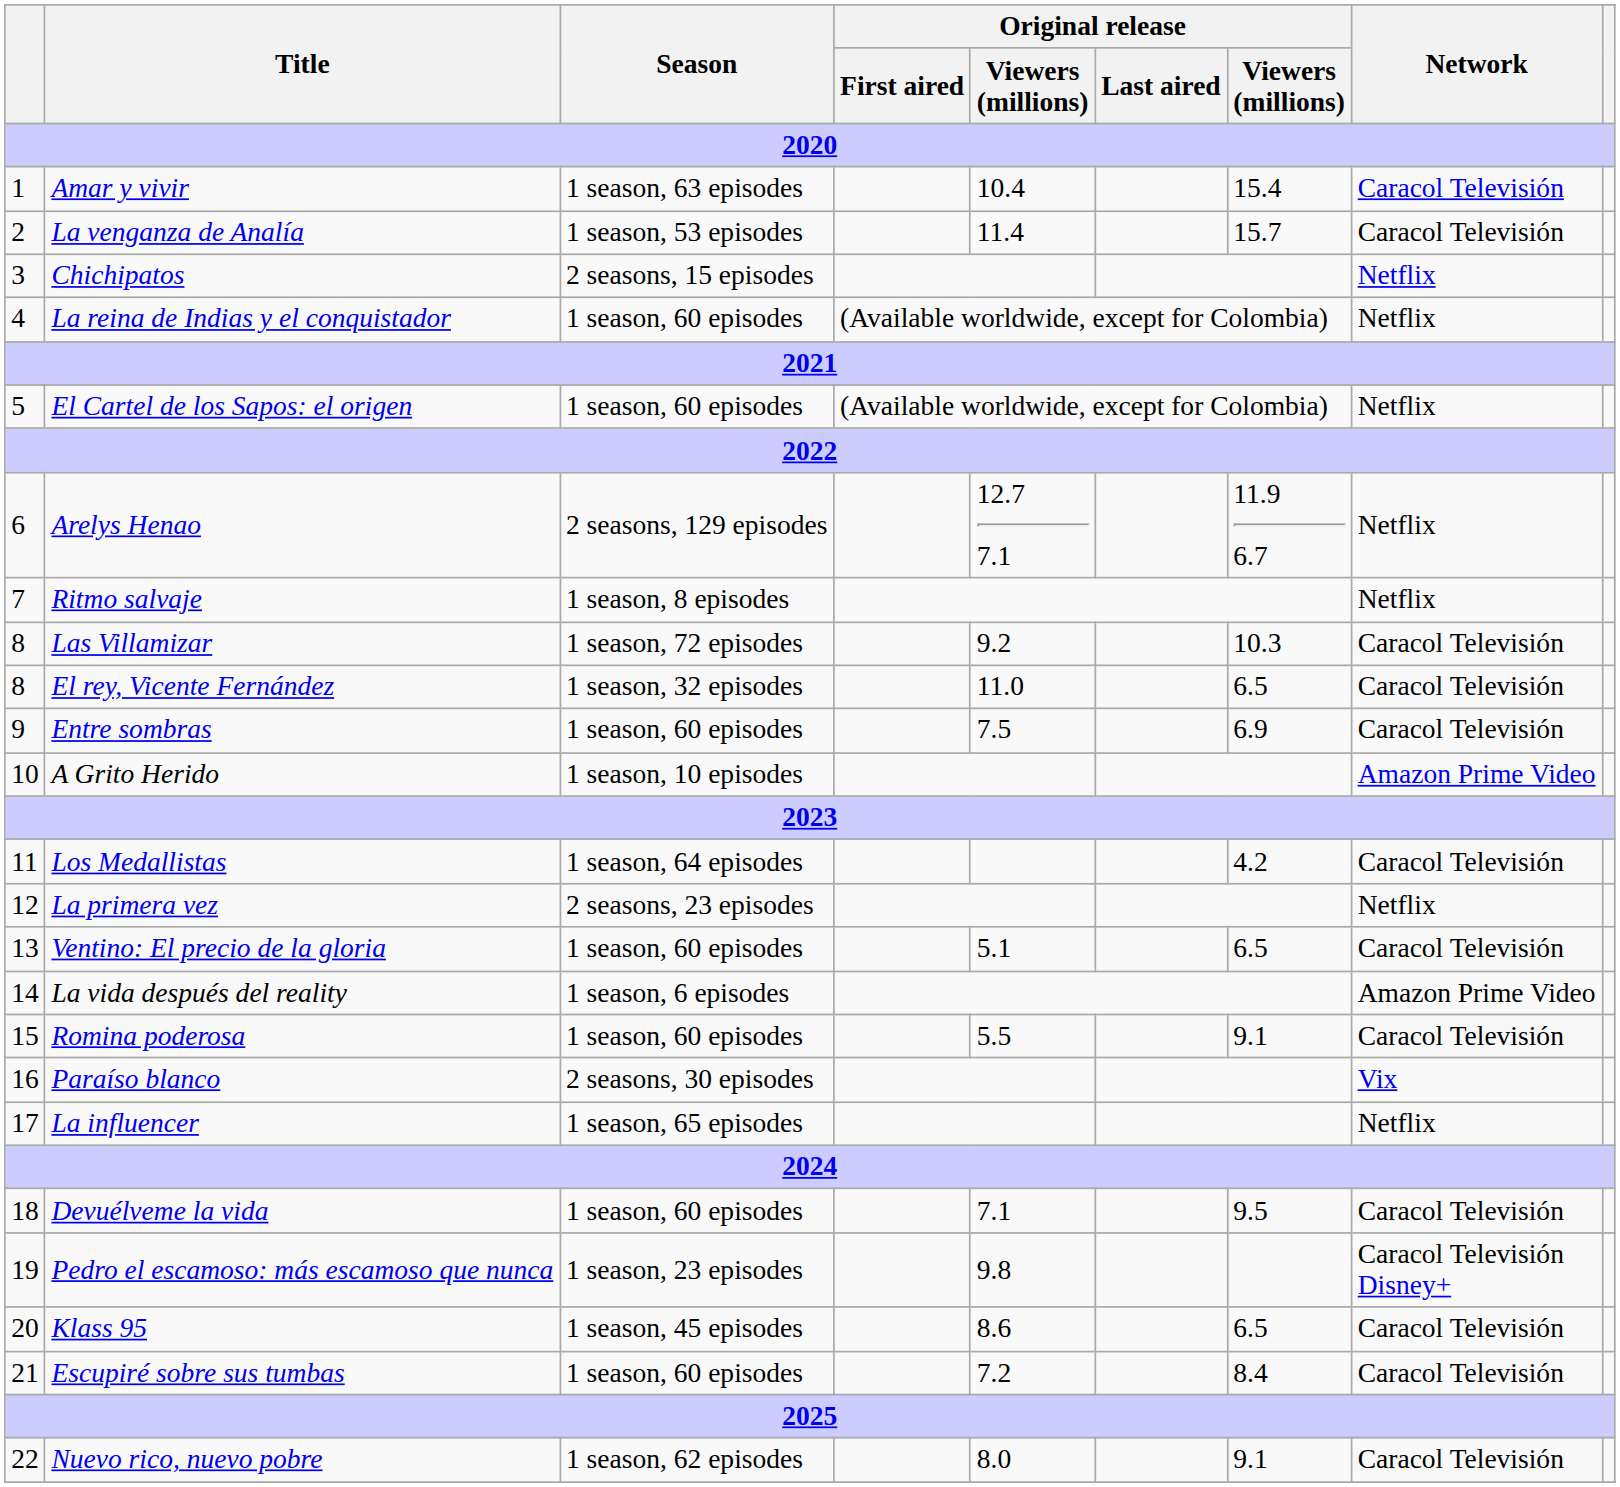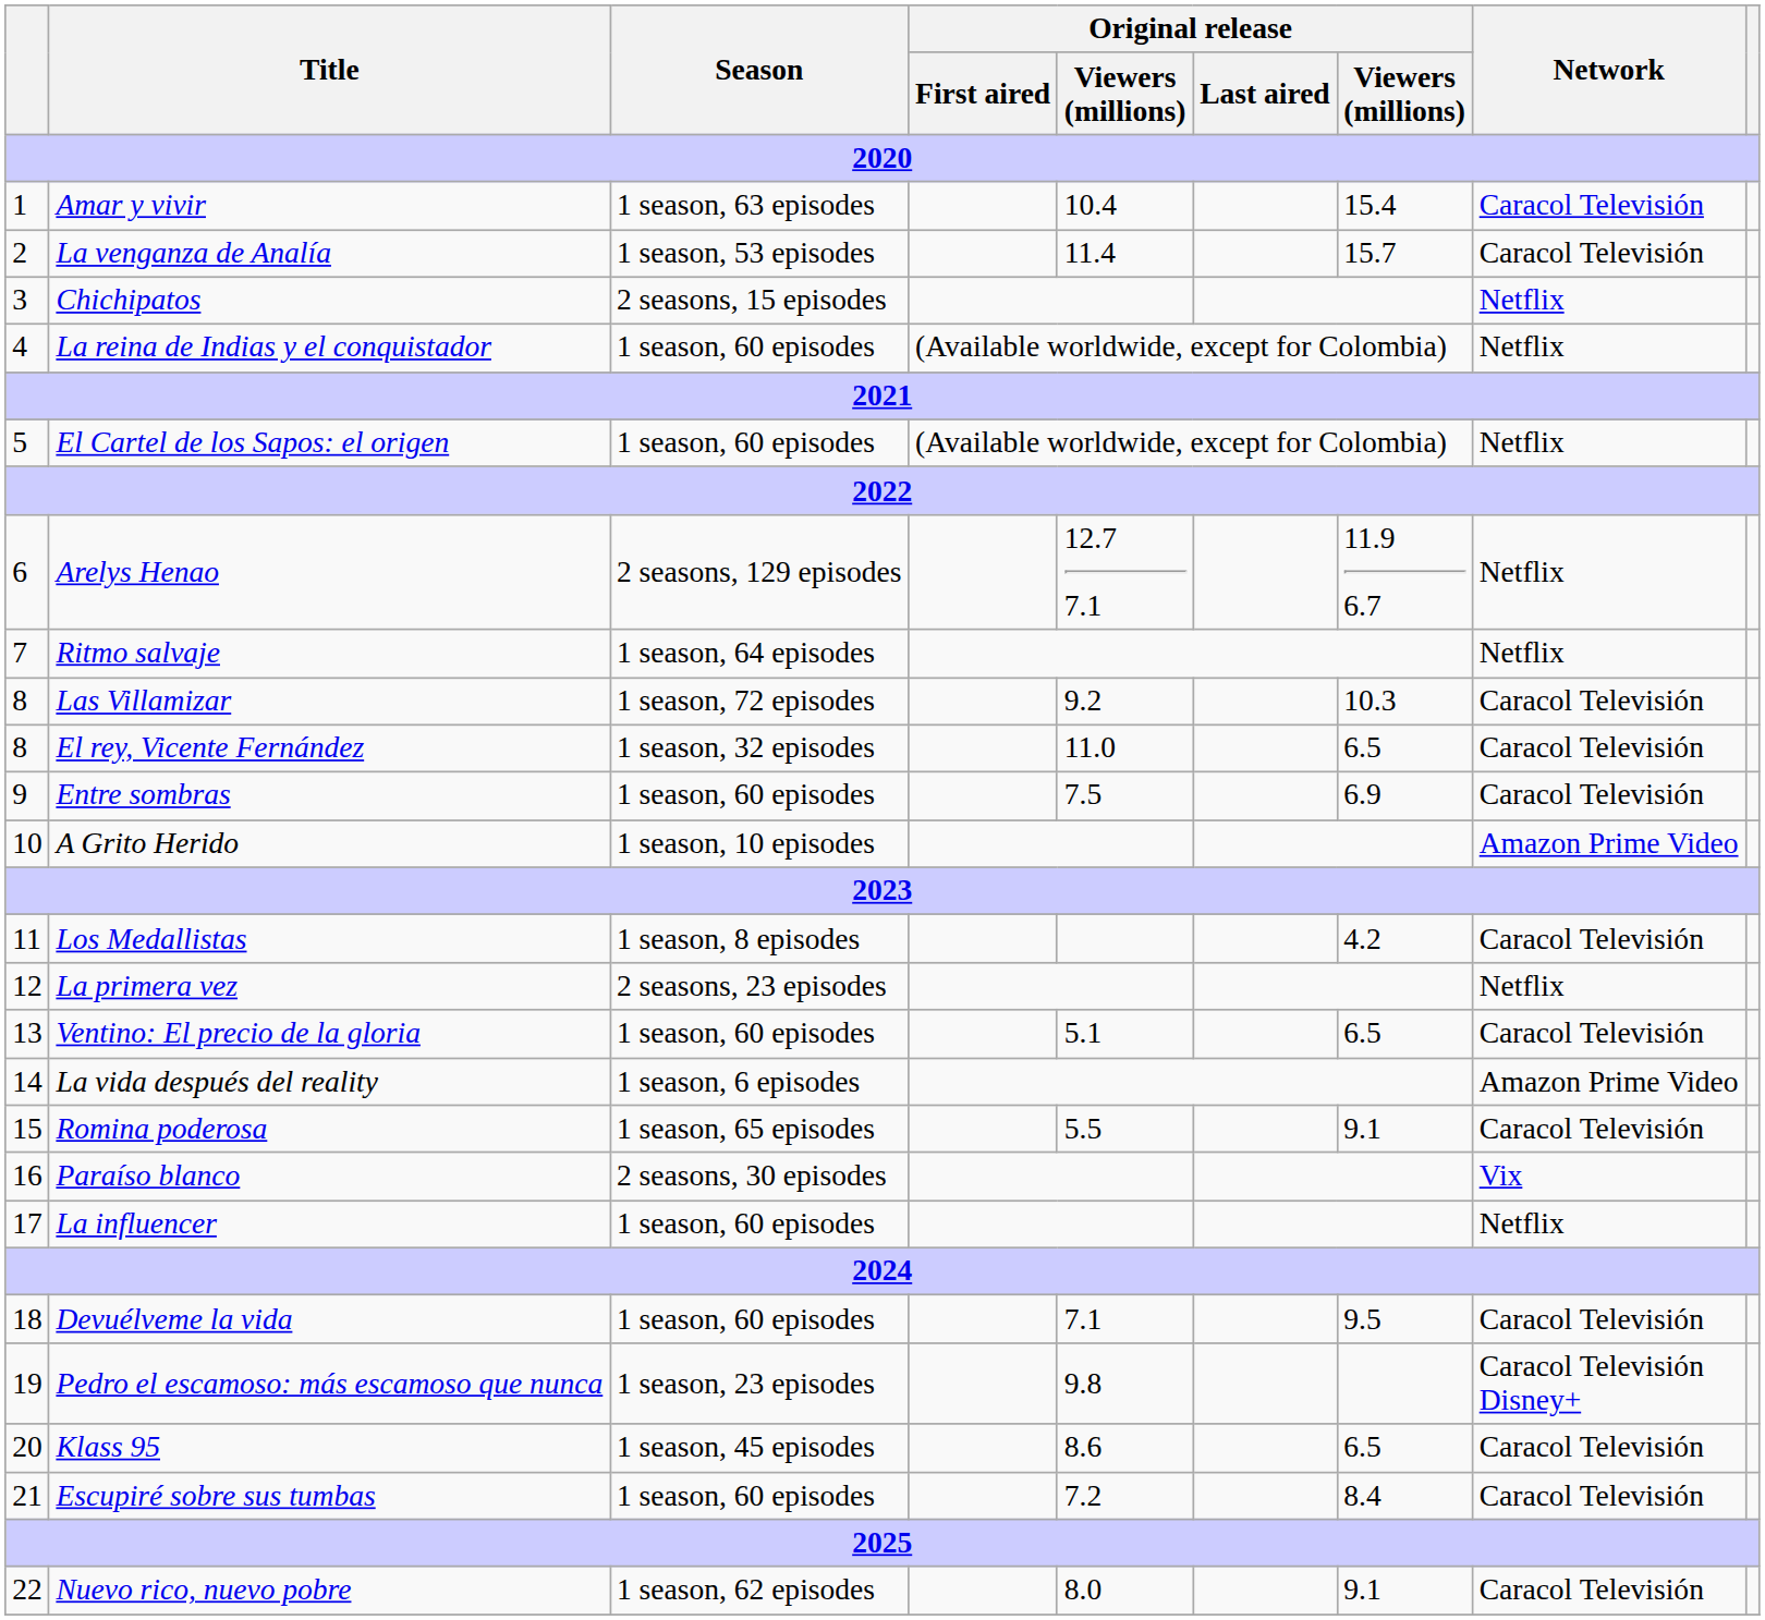Ritmo salvaje | Season: 1 season, 8 episodes -> 1 season, 64 episodes
Los Medallistas | Season: 1 season, 64 episodes -> 1 season, 8 episodes
Romina poderosa | Season: 1 season, 60 episodes -> 1 season, 65 episodes
La influencer | Season: 1 season, 65 episodes -> 1 season, 60 episodes
